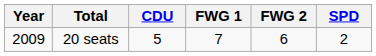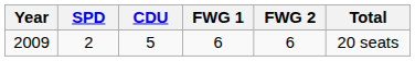columns swapped: SPD <-> Total
2009 | FWG 1: 7 -> 6
